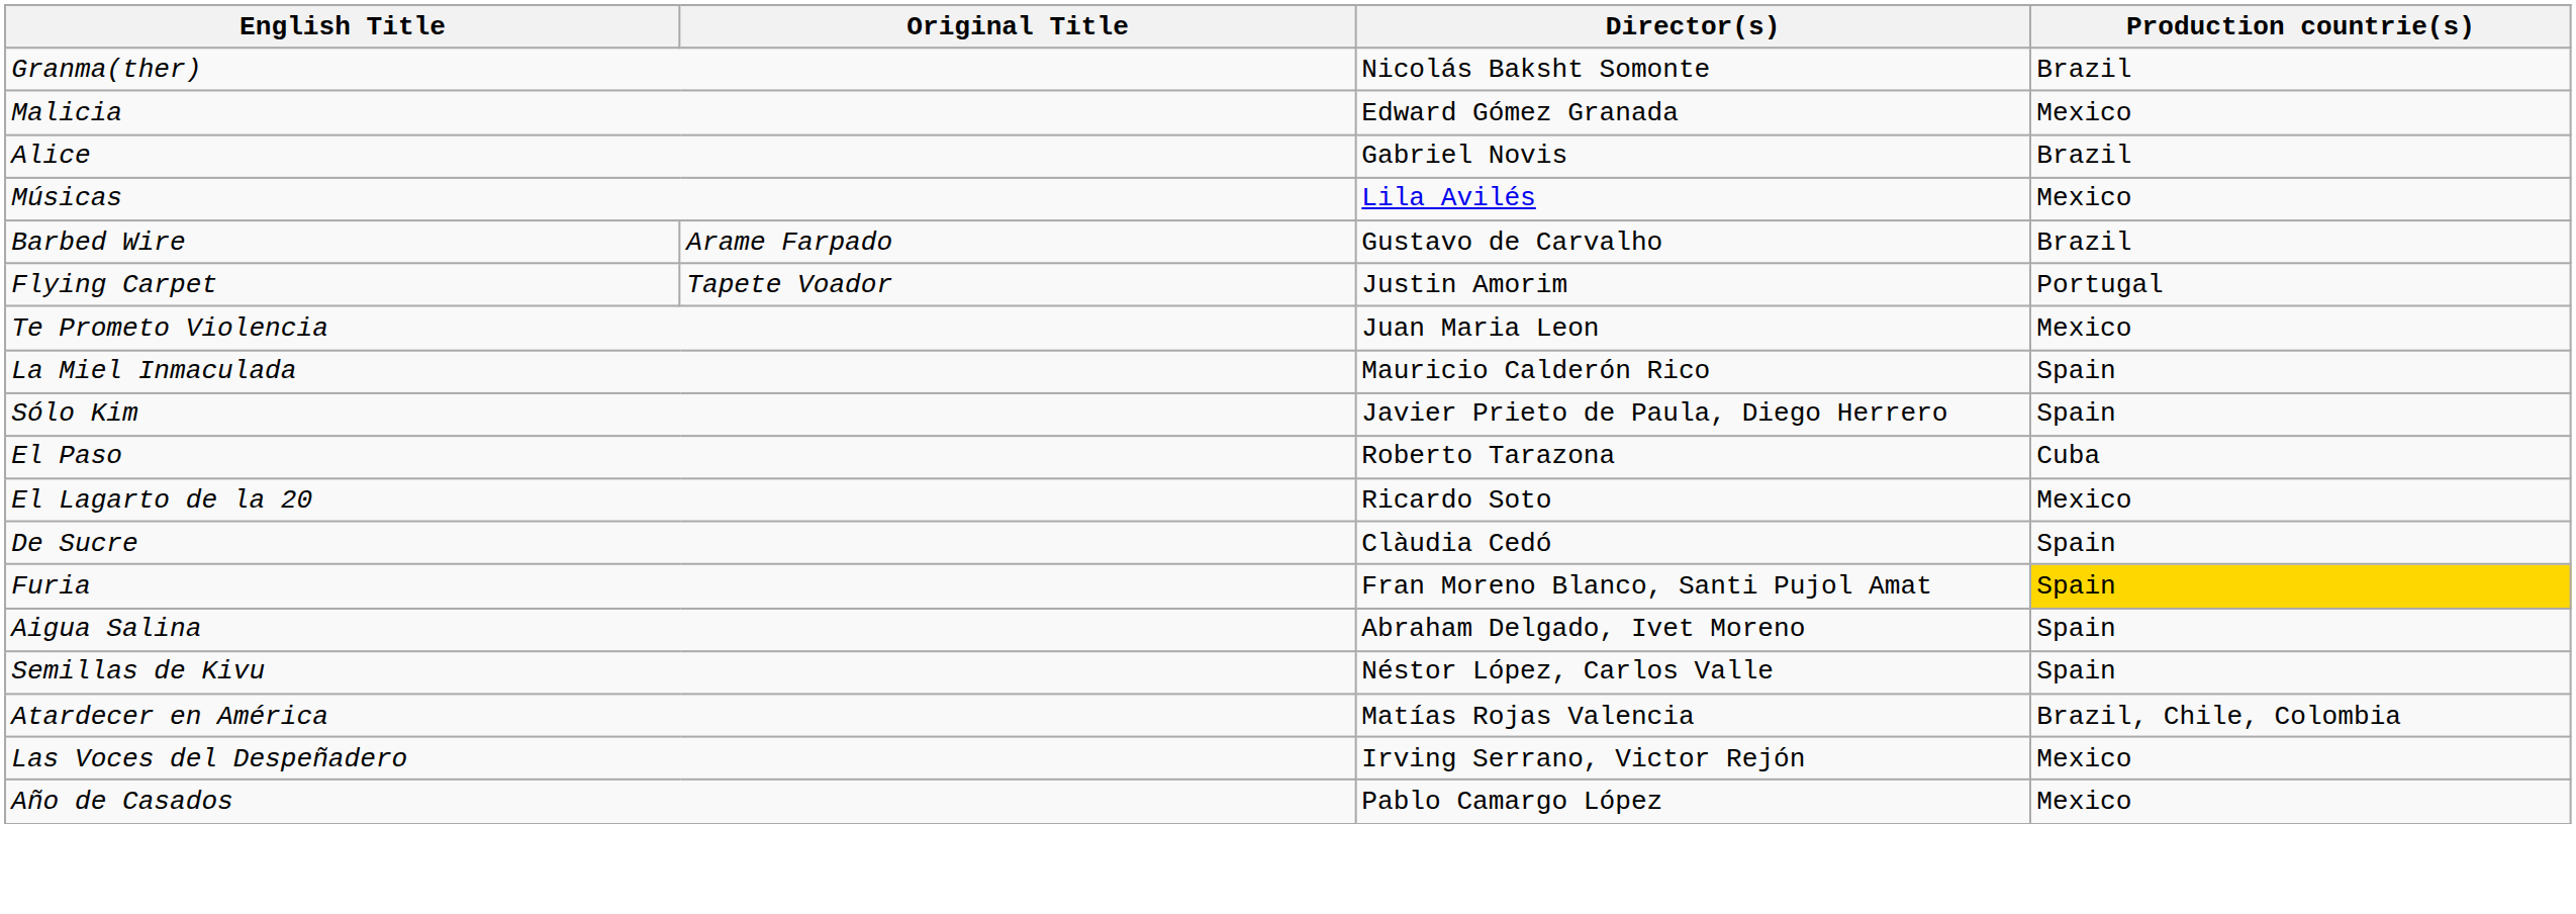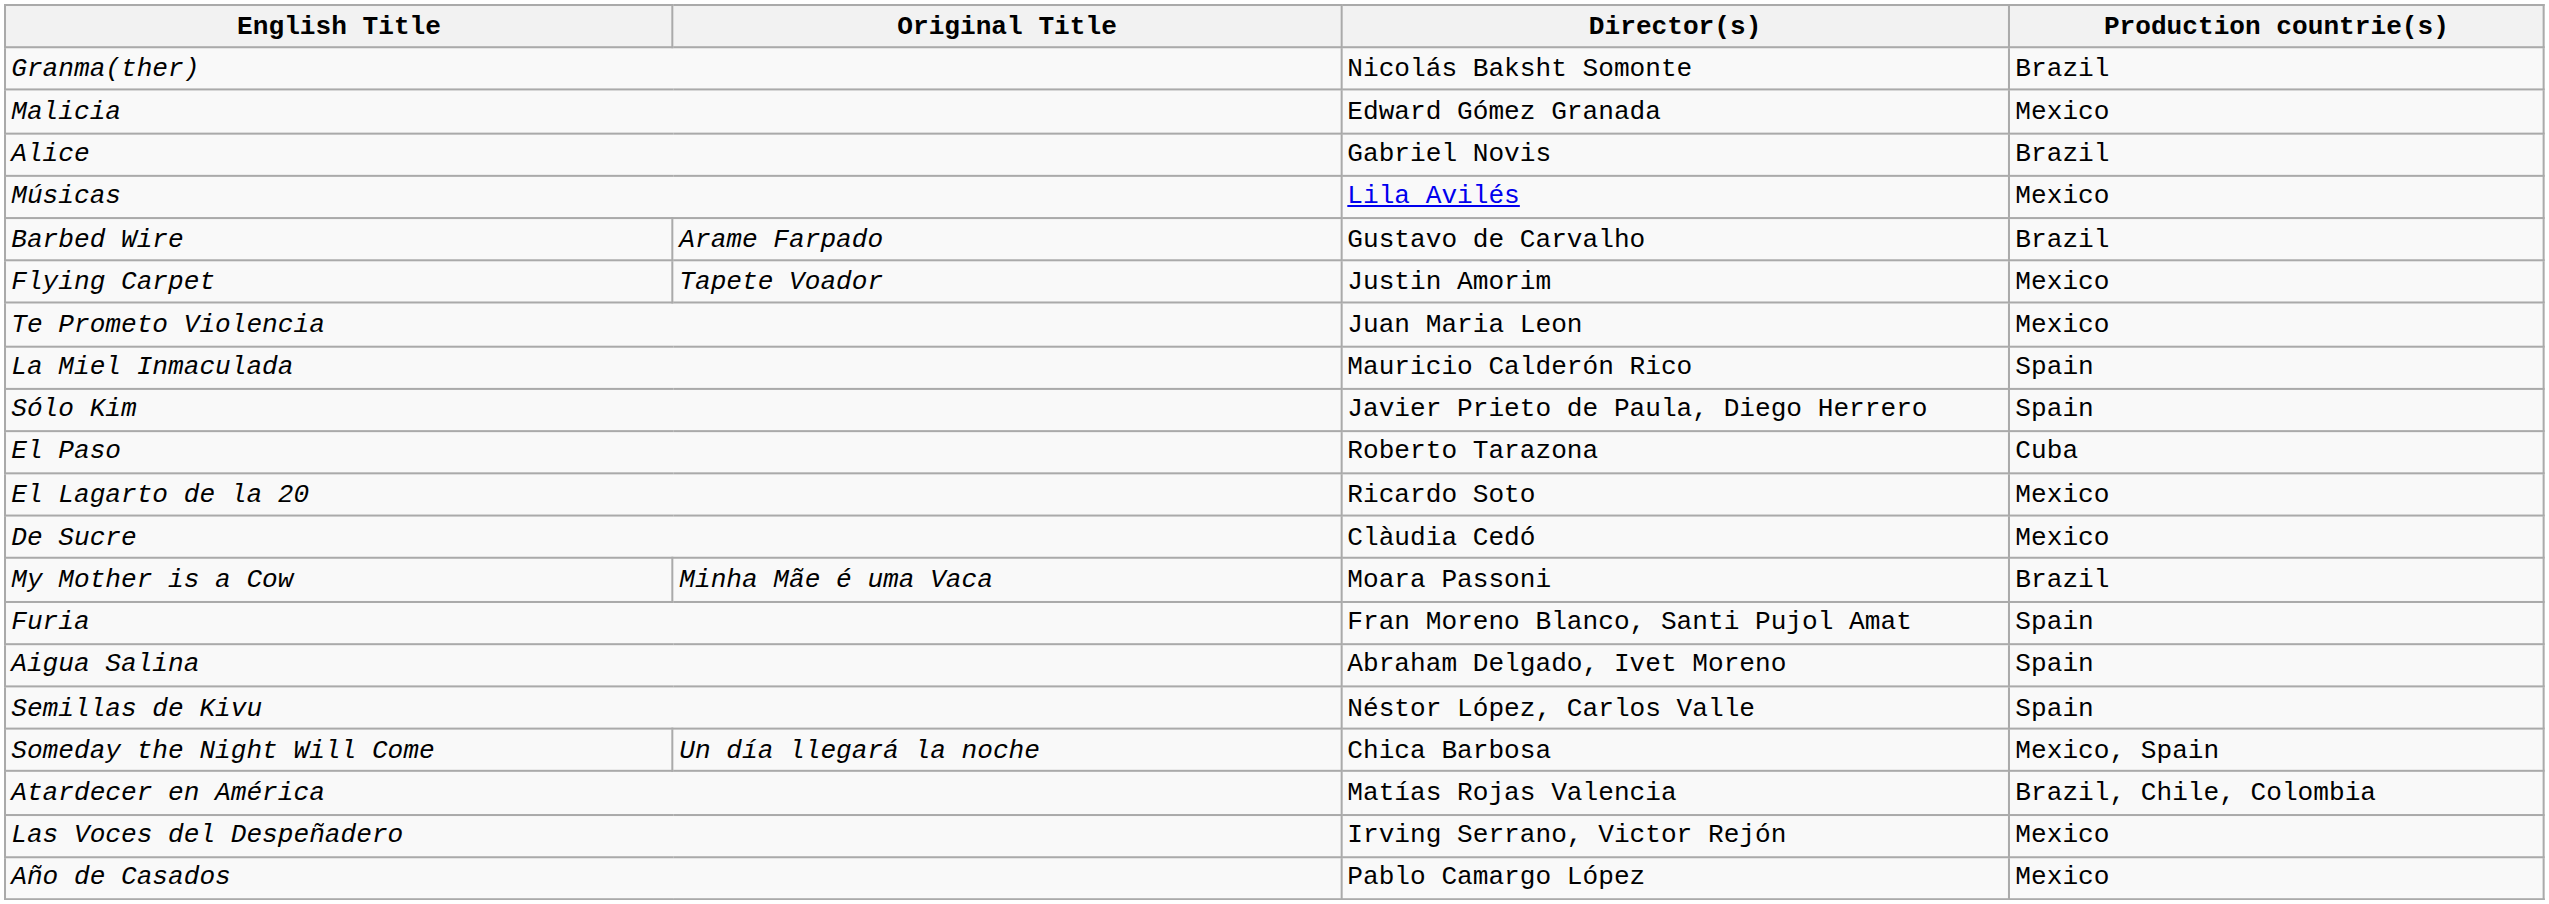Flying Carpet | Production countrie(s): Portugal -> Mexico
De Sucre | Production countrie(s): Spain -> Mexico
+ row: My Mother is a Cow | Minha Mãe é uma Vaca | Moara Passoni | Brazil
Furia | Production countrie(s): gold background -> no background
+ row: Someday the Night Will Come | Un día llegará la noche | Chica Barbosa | Mexico, Spain
